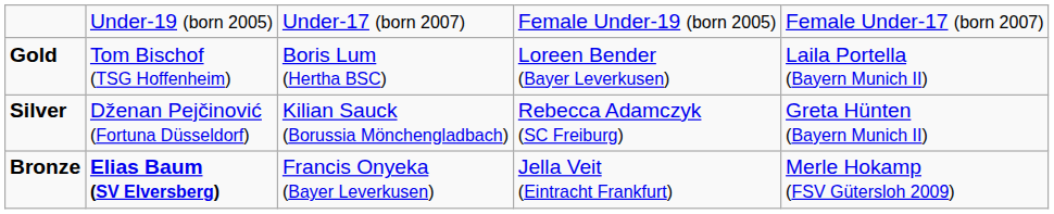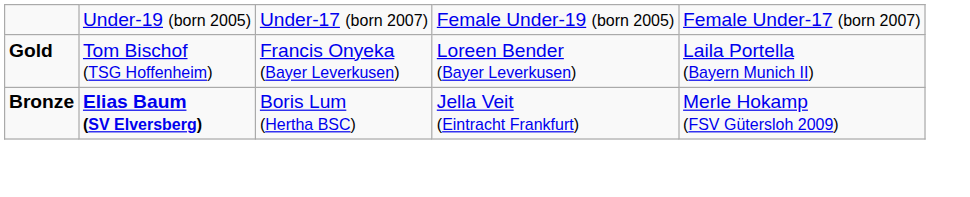Gold | column 3: Boris Lum (Hertha BSC) -> Francis Onyeka (Bayer Leverkusen)
- row: Silver | Dženan Pejčinović (Fortuna Düsseldorf) | Kilian Sauck (Borussia Mönchengladbach) | Rebecca Adamczyk (SC Freiburg) | Greta Hünten (Bayern Munich II)
Bronze | column 3: Francis Onyeka (Bayer Leverkusen) -> Boris Lum (Hertha BSC)
